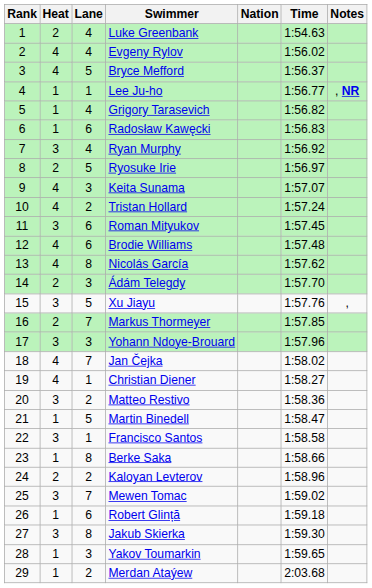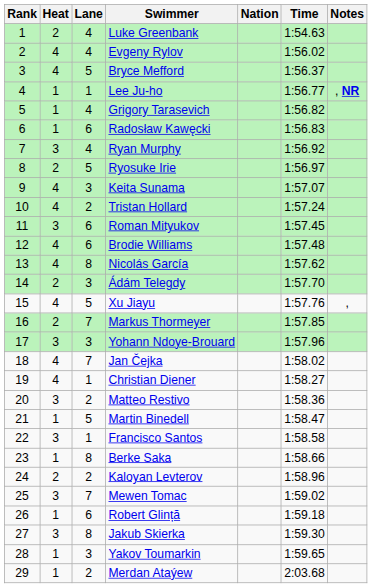Xu Jiayu | Heat: 3 -> 4
